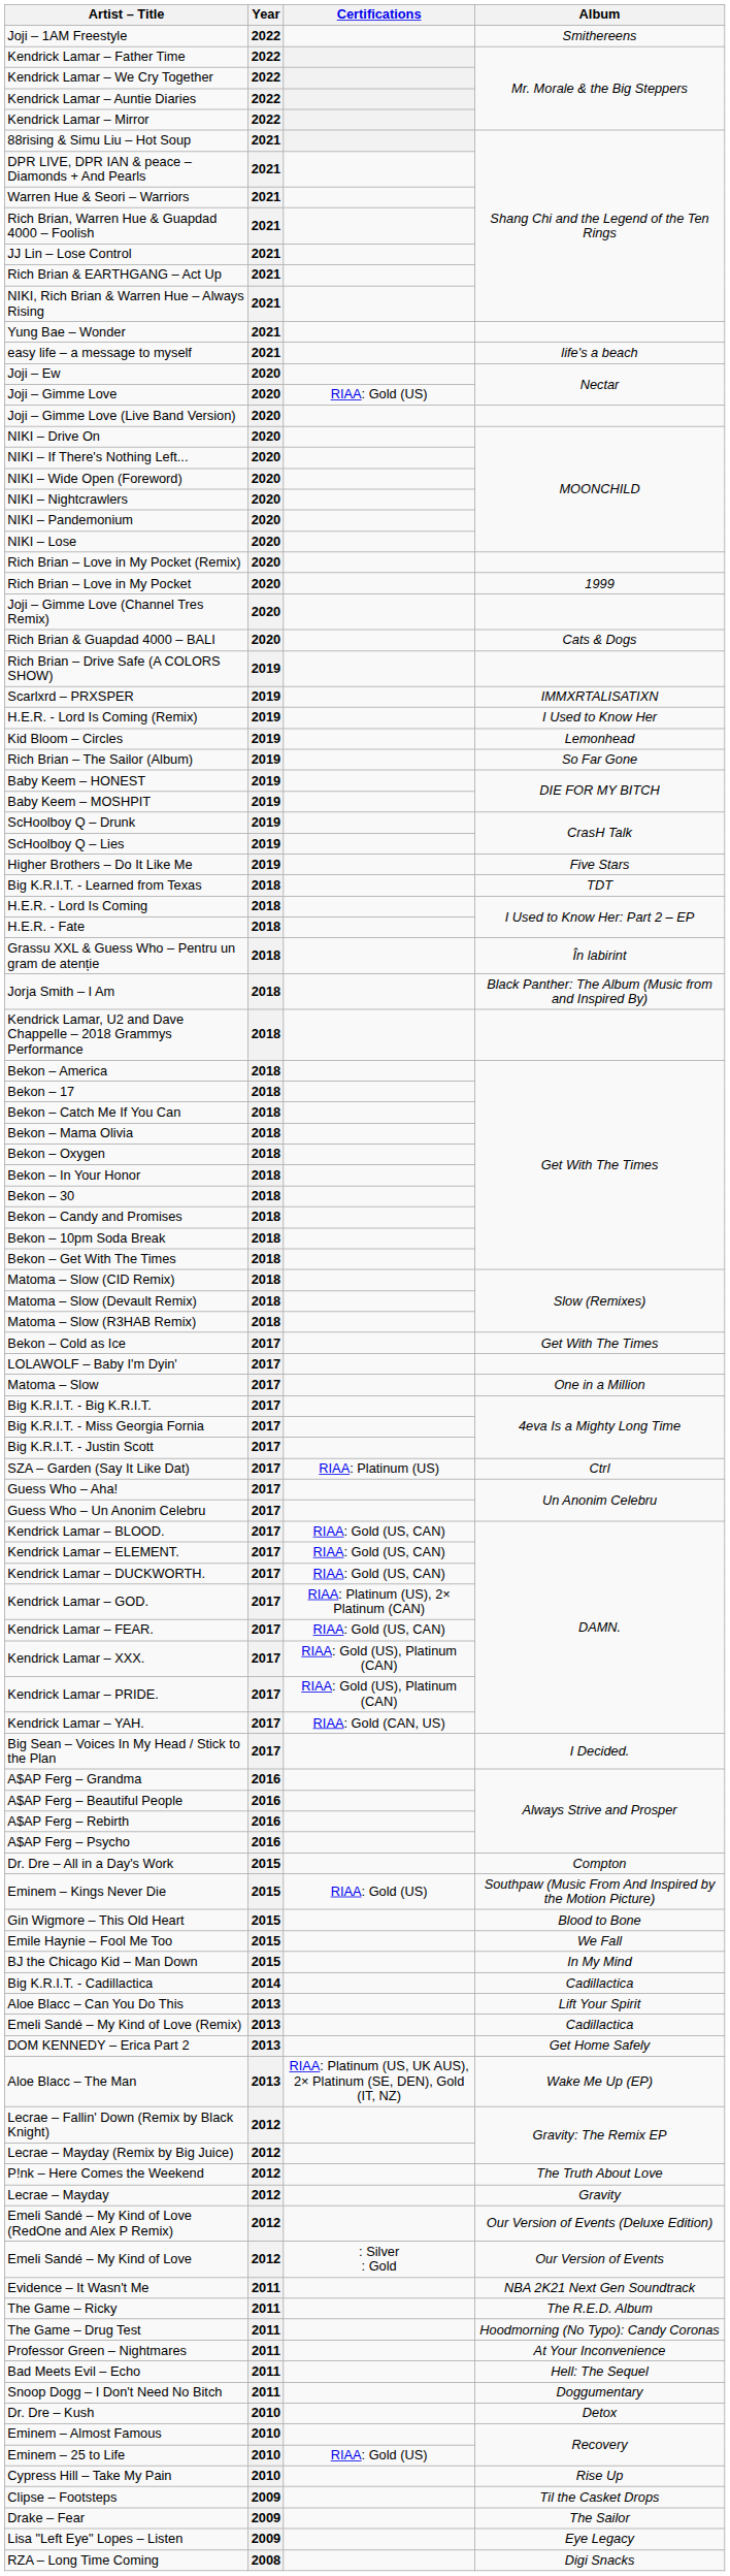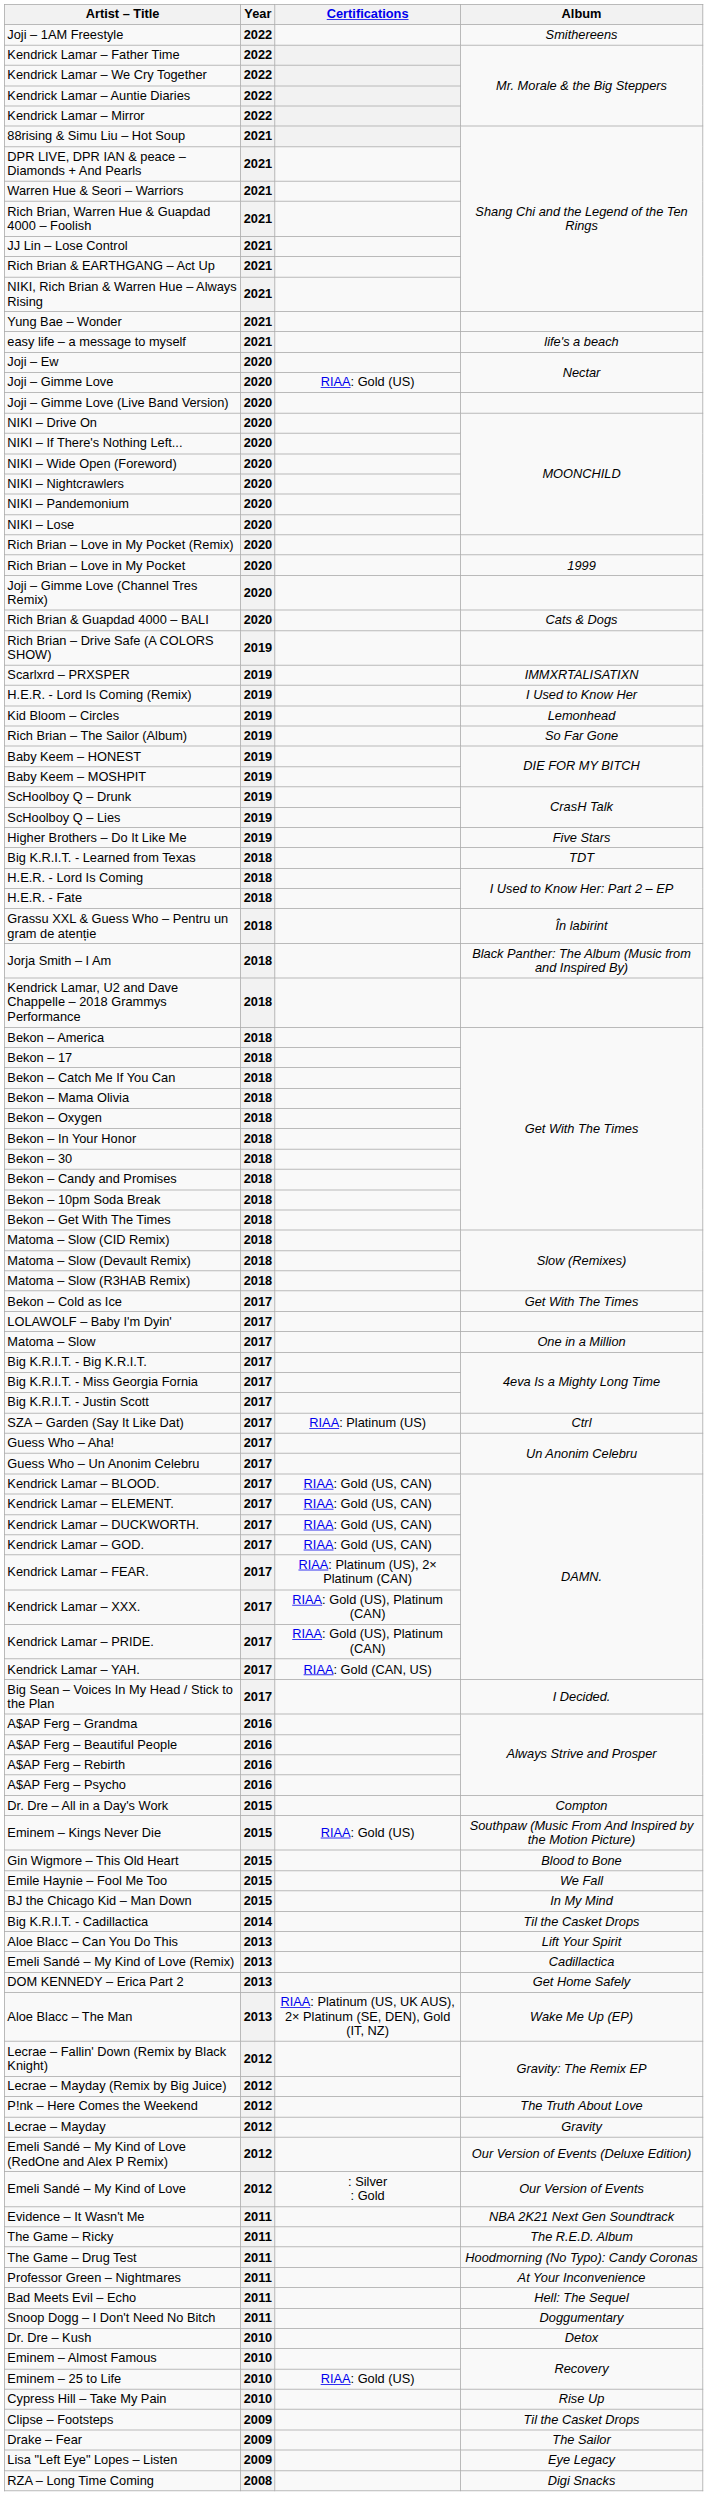Kendrick Lamar – GOD. | Certifications: RIAA: Platinum (US), 2× Platinum (CAN) -> RIAA: Gold (US, CAN)
Kendrick Lamar – FEAR. | Certifications: RIAA: Gold (US, CAN) -> RIAA: Platinum (US), 2× Platinum (CAN)
Big K.R.I.T. - Cadillactica | Album: Cadillactica -> Til the Casket Drops
